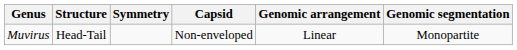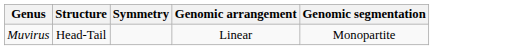- column: Capsid | Non-enveloped
